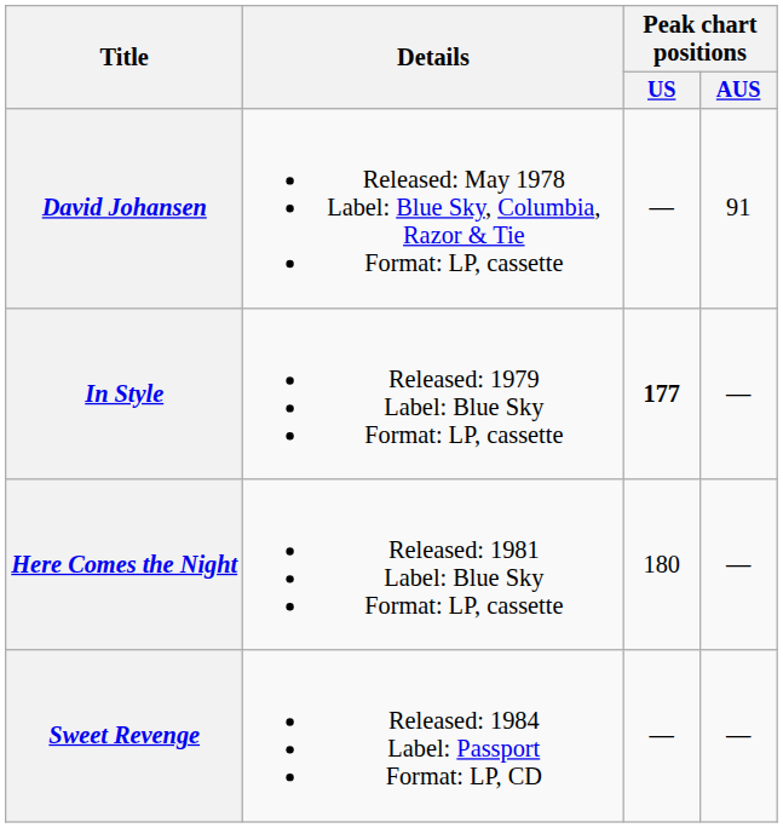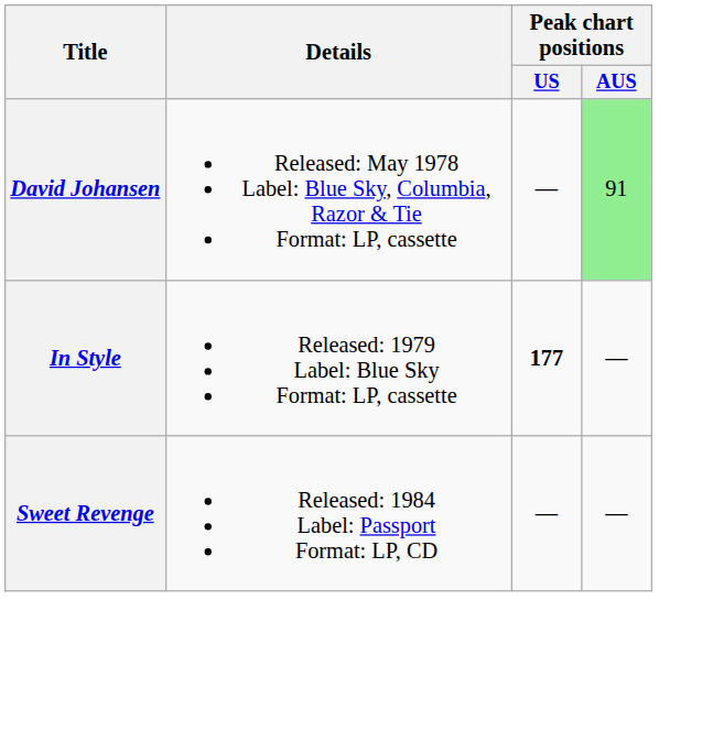David Johansen | Peak chart positions / AUS: no background -> lightgreen background
- row: Here Comes the Night | Released: 1981 Label: Blue Sky Format: LP, cassette | 180 | —
